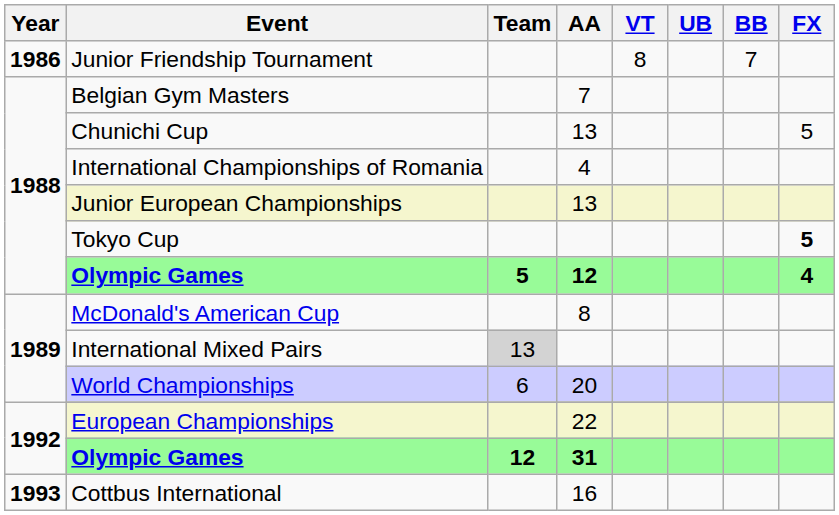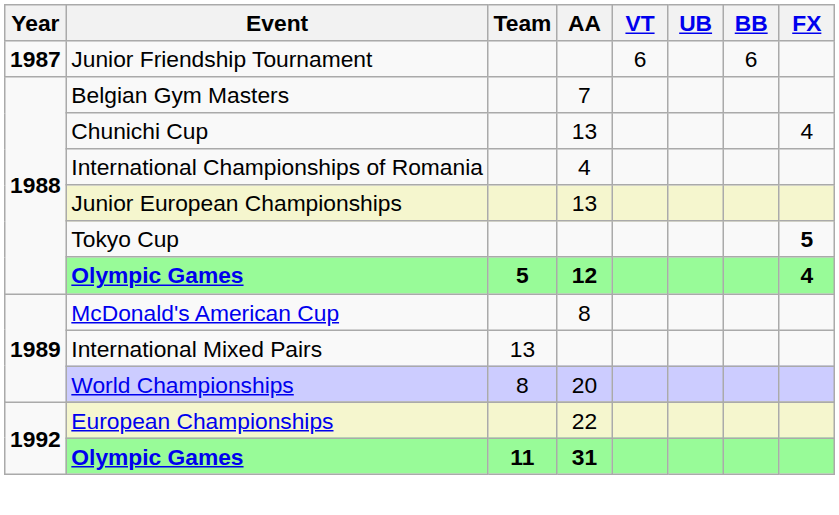Junior Friendship Tournament | Year: 1986 -> 1987
Junior Friendship Tournament | VT: 8 -> 6
Junior Friendship Tournament | BB: 7 -> 6
Chunichi Cup | FX: 5 -> 4
International Mixed Pairs | Team: lightgrey background -> no background
World Championships | Team: 6 -> 8
Olympic Games / 31 | Team: 12 -> 11
- row: 1993 | Cottbus International | 16
